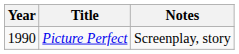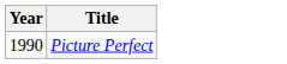- column: Notes | Screenplay, story
